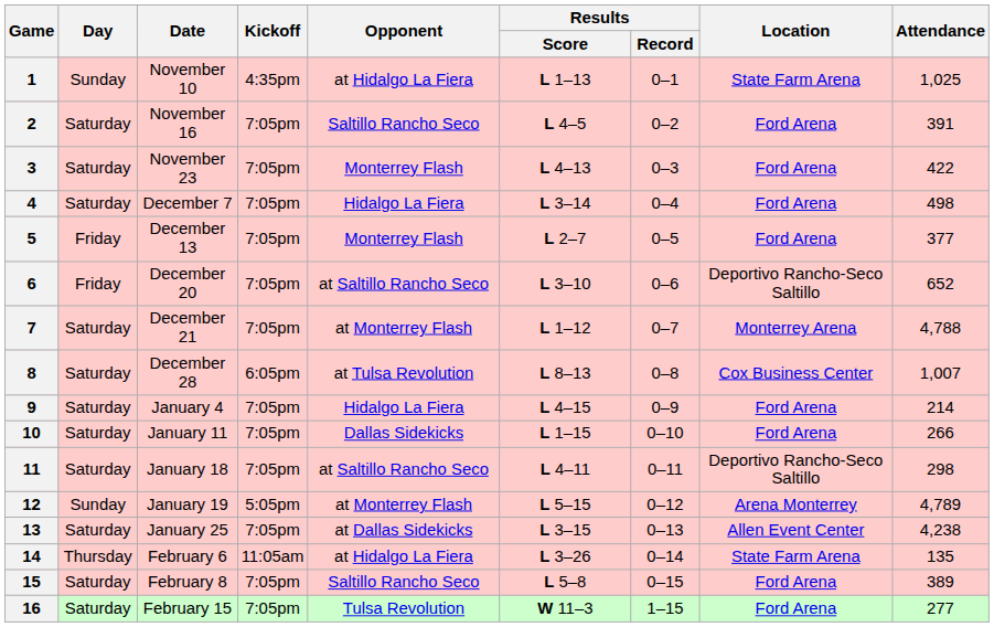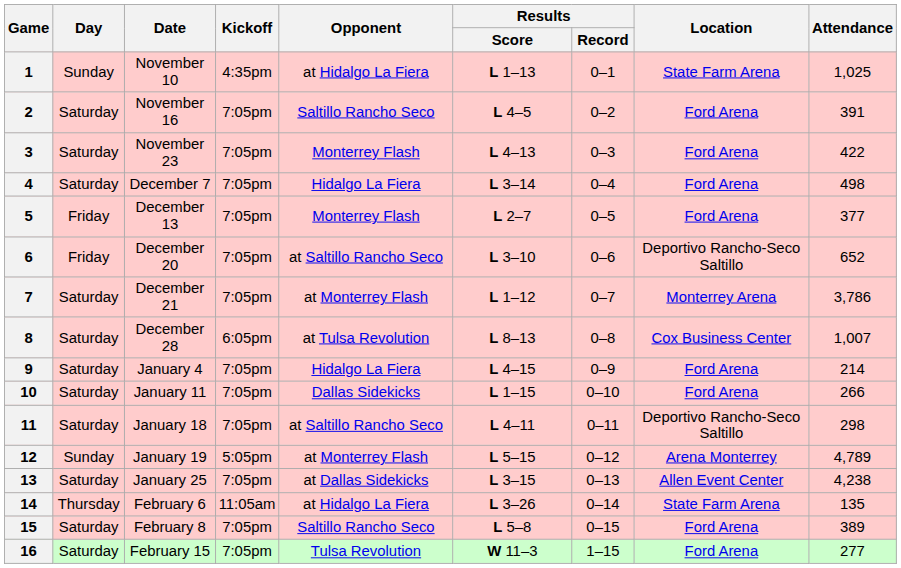7 | Attendance: 4,788 -> 3,786
